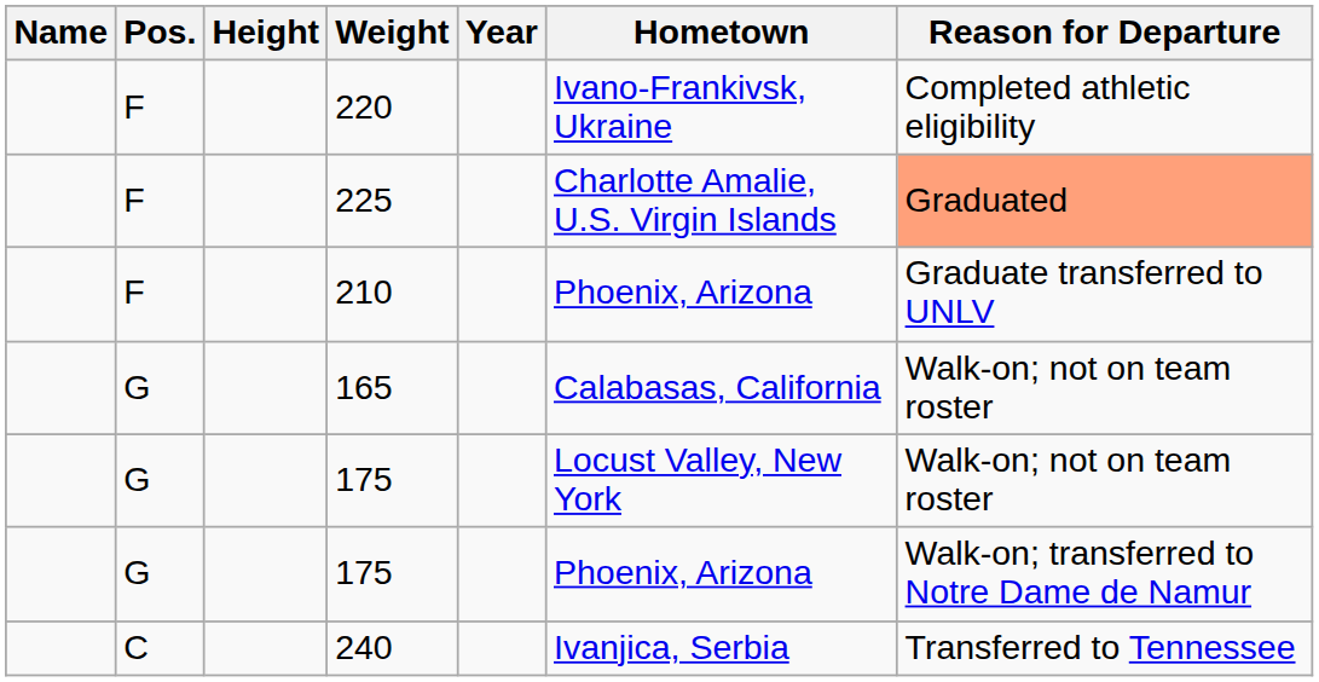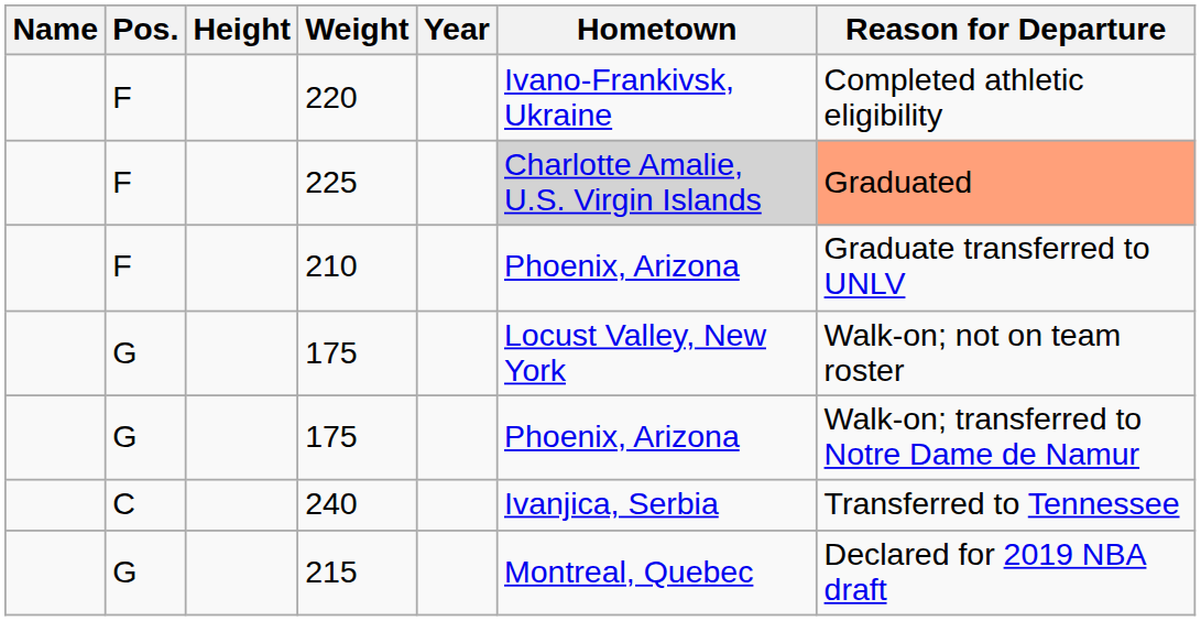225 | Hometown: no background -> lightgrey background
- row: G | 165 | Calabasas, California | Walk-on; not on team roster
+ row: G | 215 | Montreal, Quebec | Declared for 2019 NBA draft
